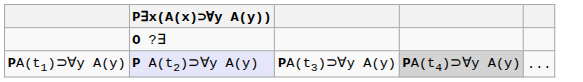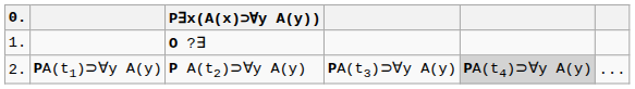+ column: 0. | 1. | 2.
PA(t1)⊃∀y A(y) | P∃x(A(x)⊃∀y A(y)): lavender background -> no background
